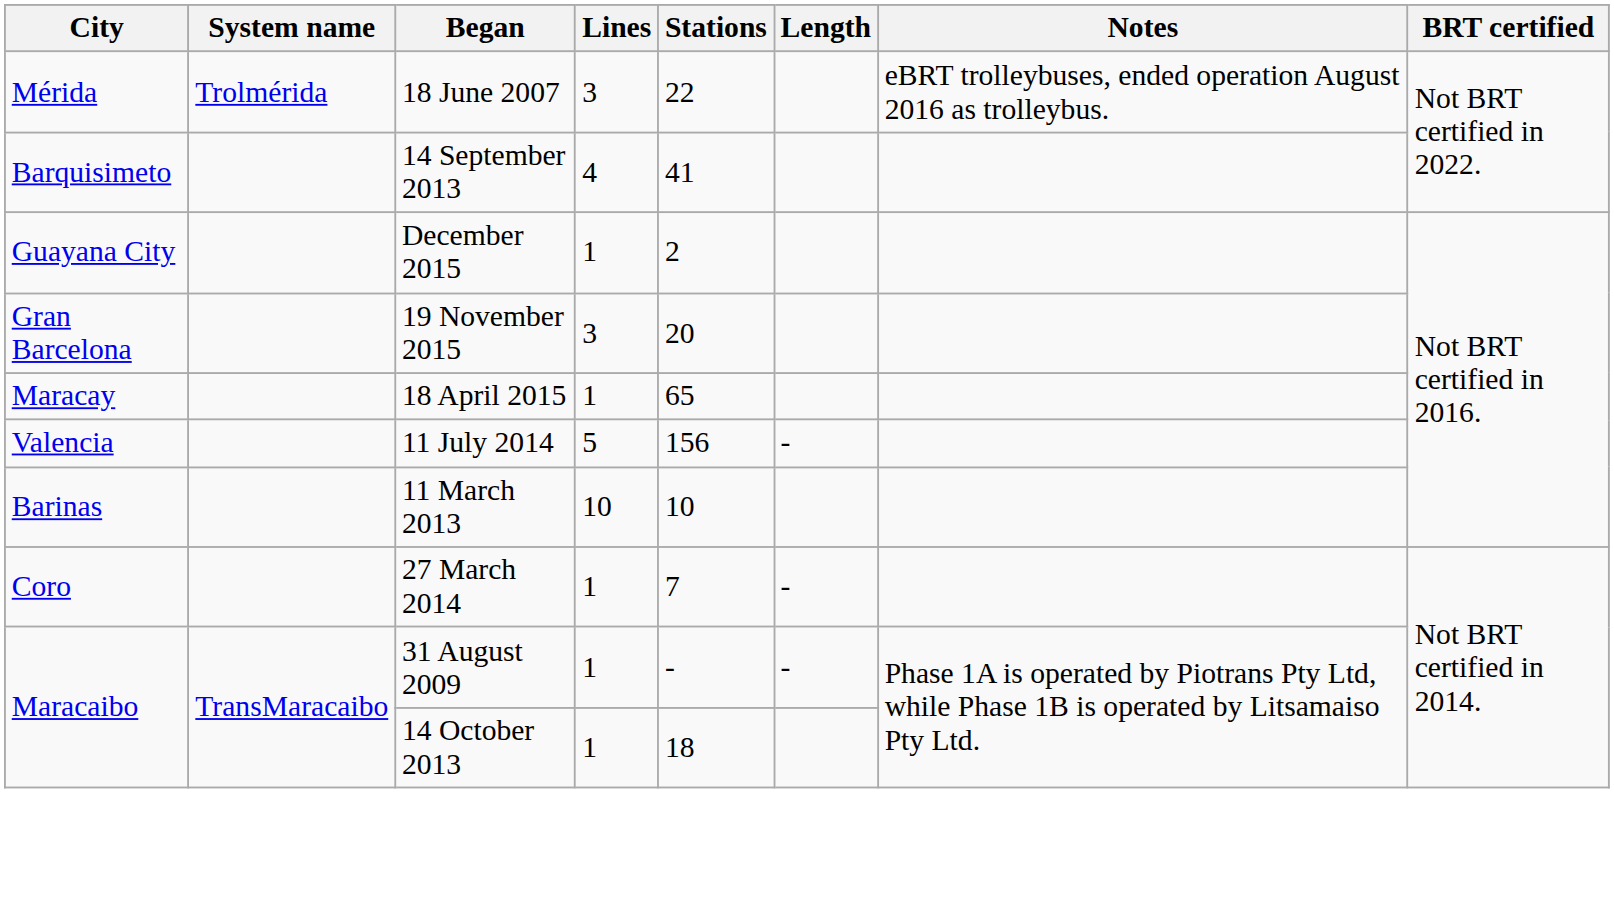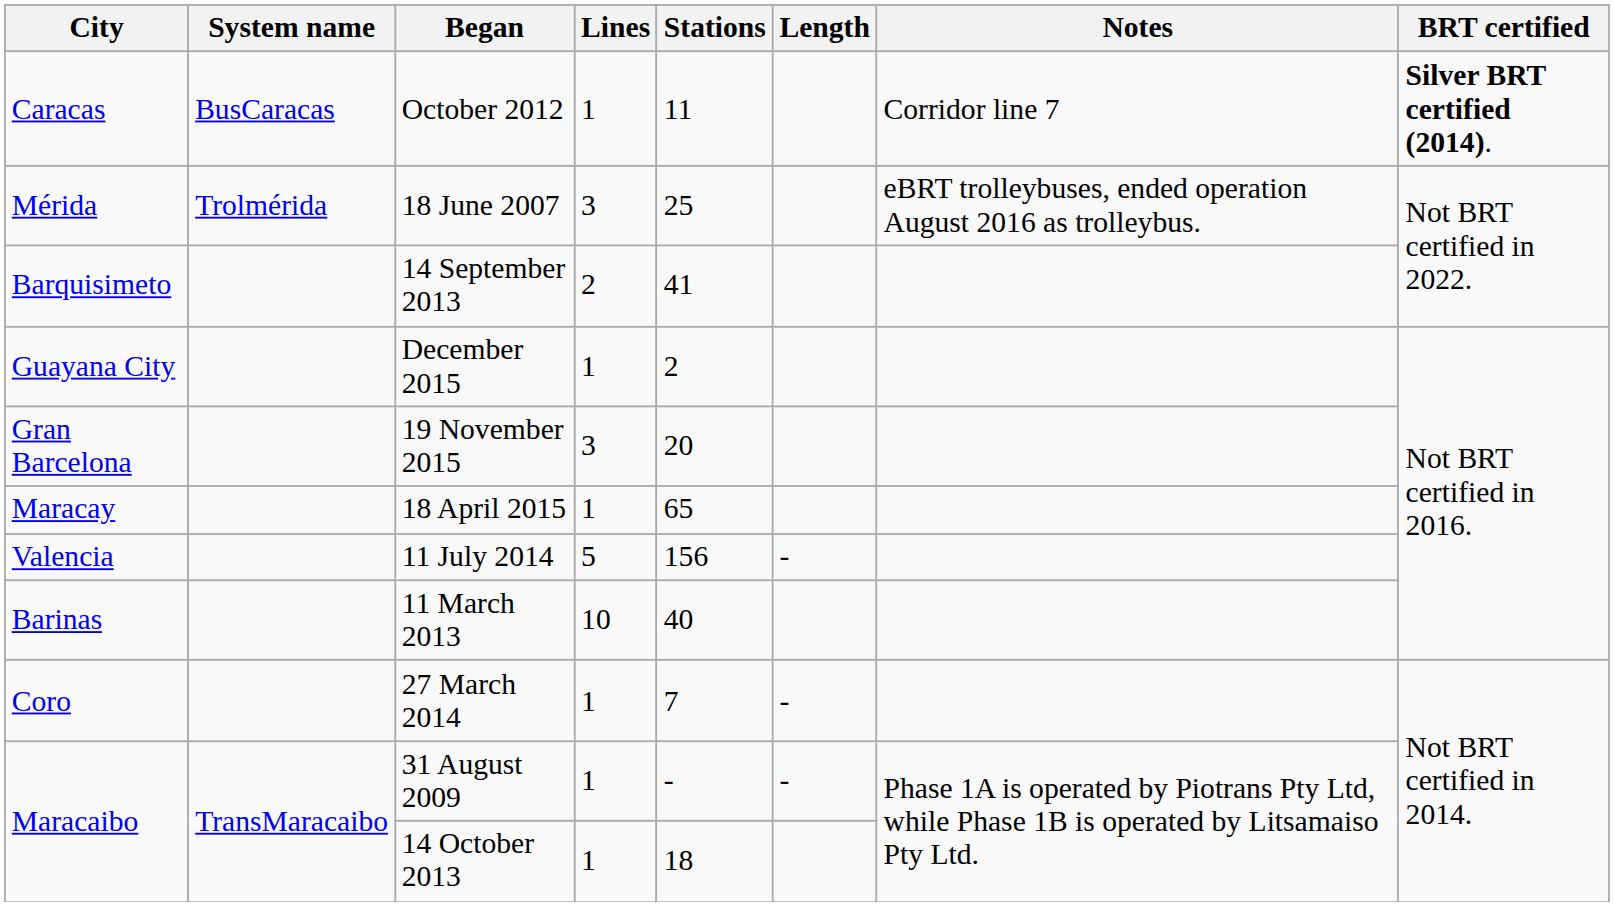+ row: Caracas | BusCaracas | October 2012 | 1 | 11 | Corridor line 7 | Silver BRT certified (2014).
18 June 2007 | Stations: 22 -> 25
14 September 2013 | Lines: 4 -> 2
11 March 2013 | Stations: 10 -> 40
